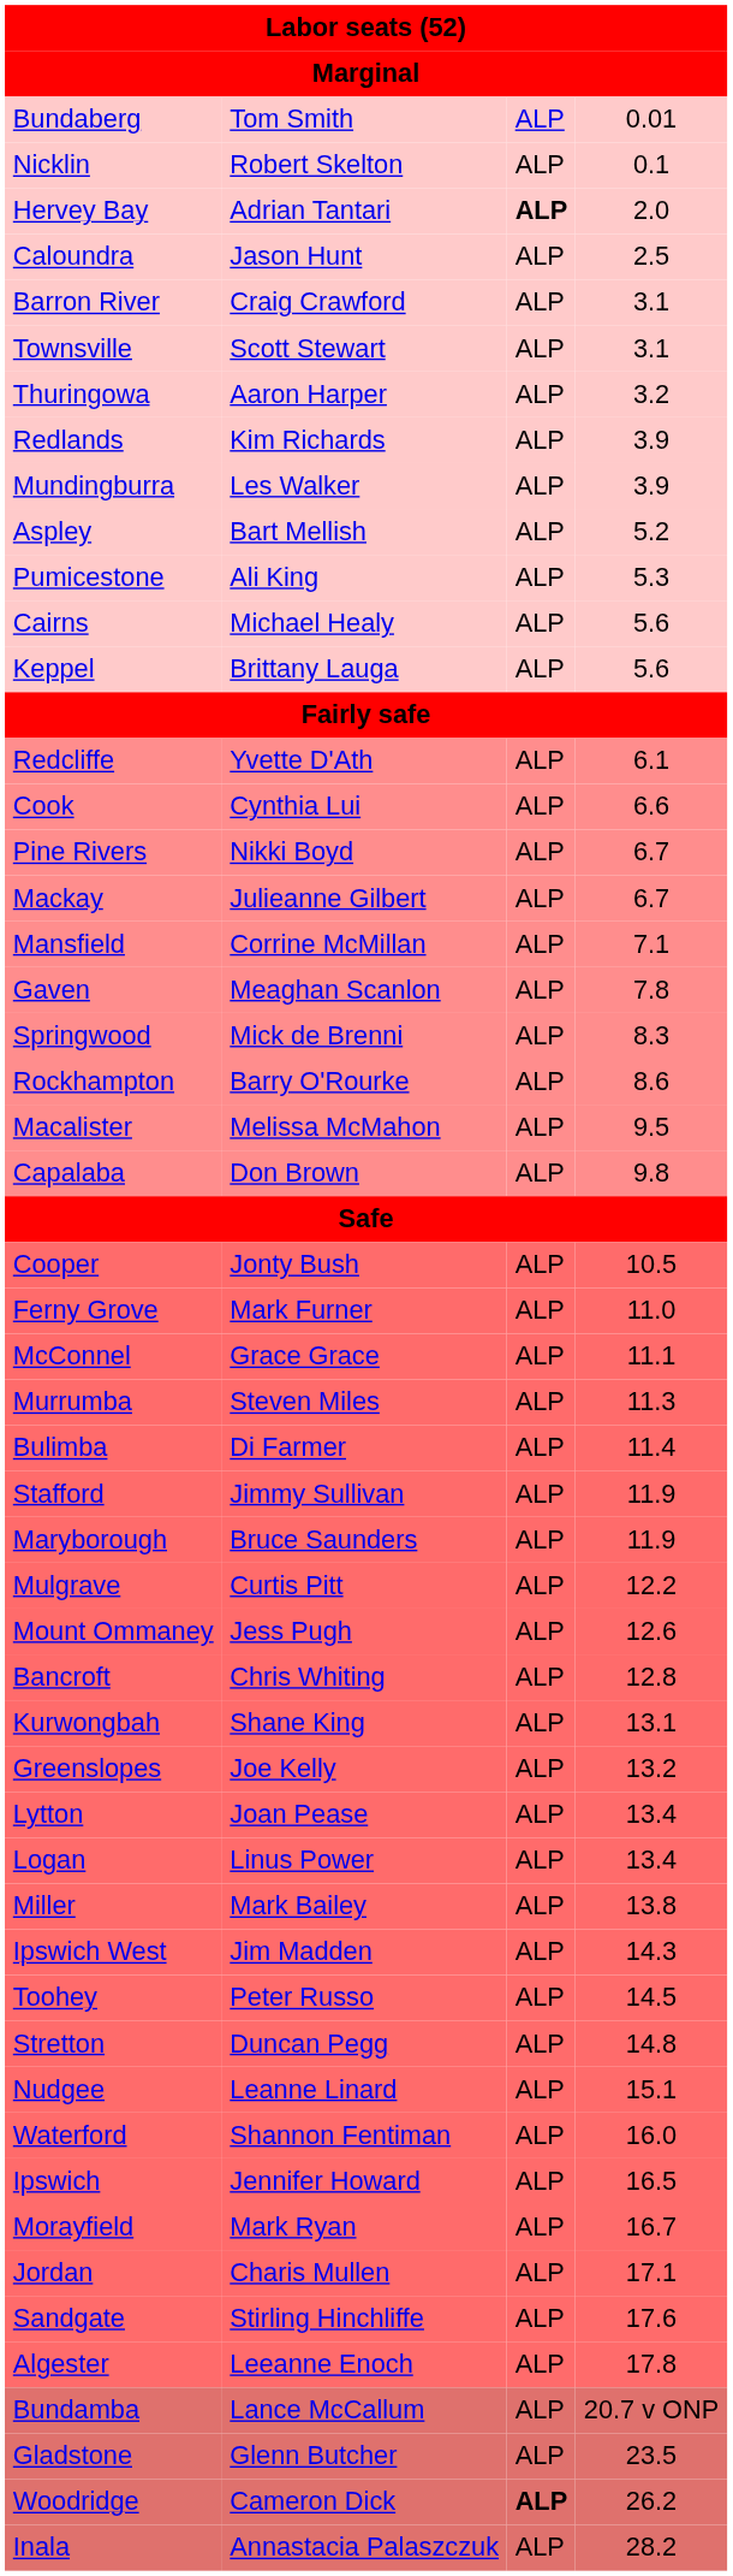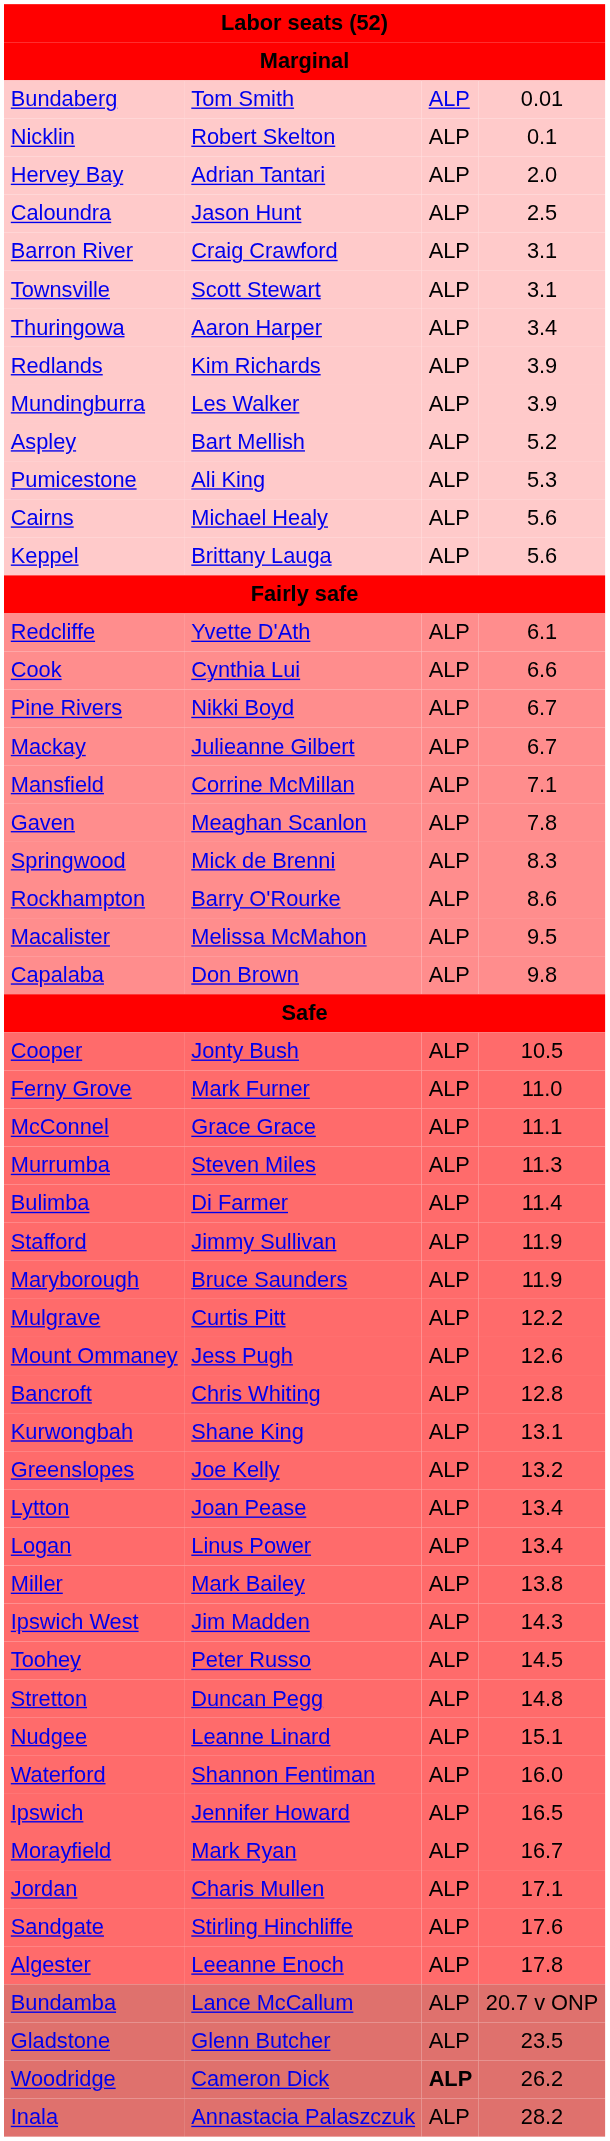Hervey Bay | column 3: bold -> normal
Thuringowa | column 4: 3.2 -> 3.4
